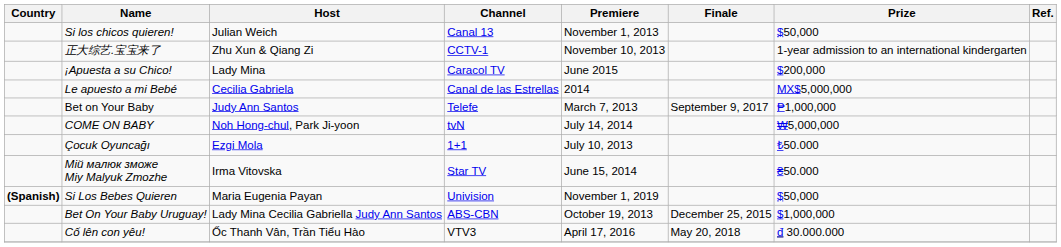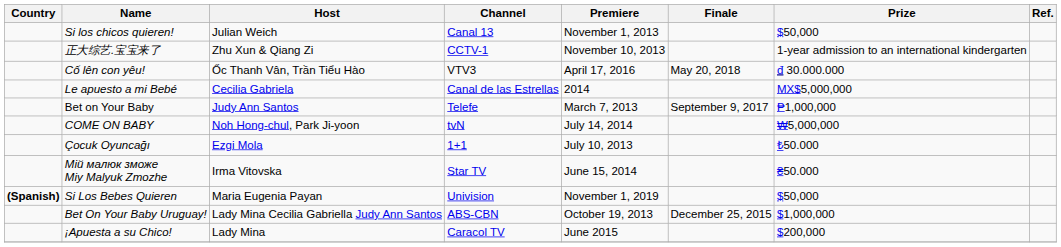rows swapped: ¡Apuesta a su Chico! <-> Cố lên con yêu!
